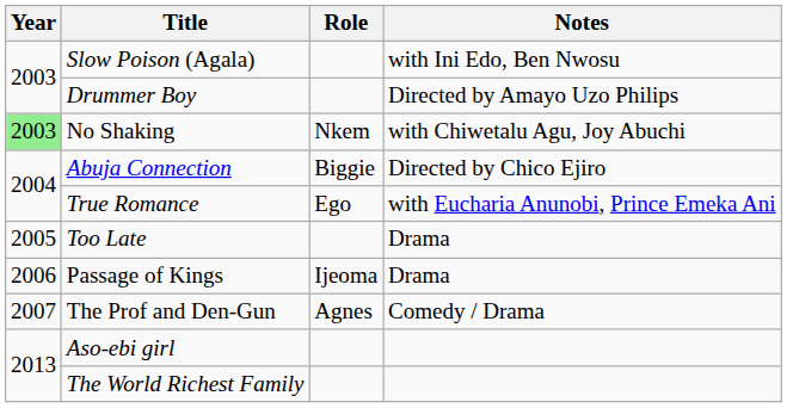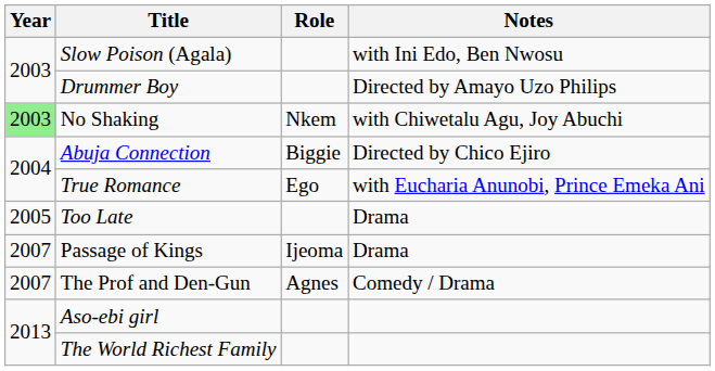Passage of Kings | Year: 2006 -> 2007
